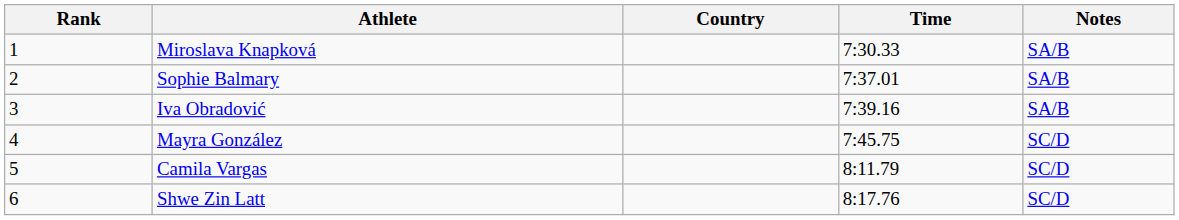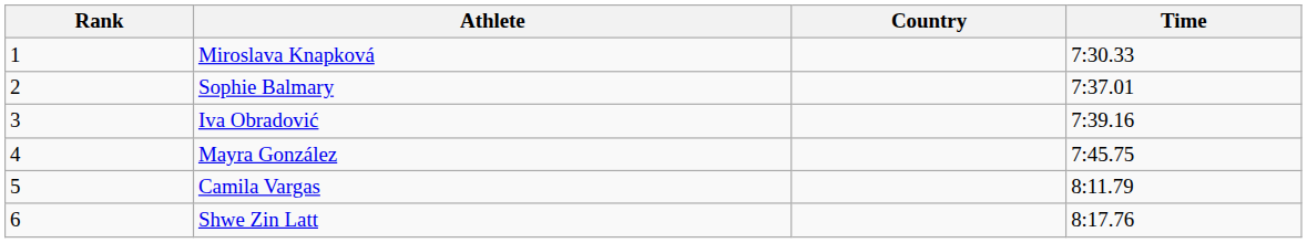- column: Notes | SA/B | SA/B | SA/B | SC/D | SC/D | SC/D
